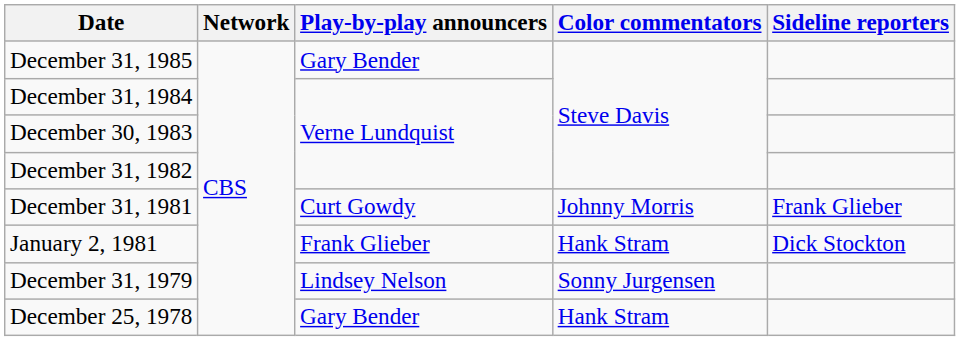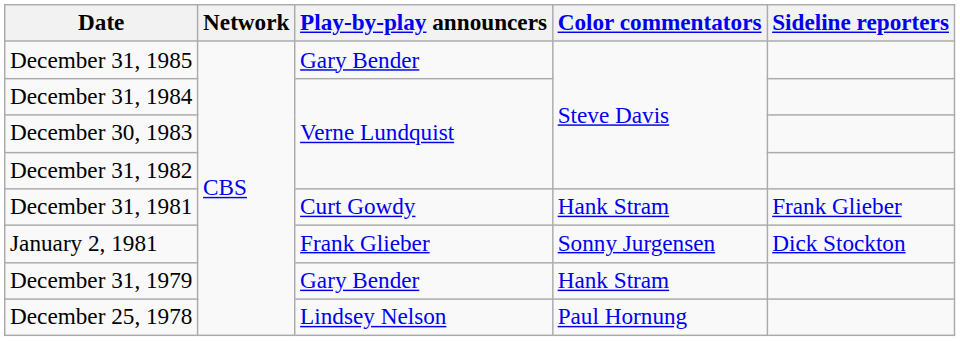December 31, 1981 | Color commentators: Johnny Morris -> Hank Stram
January 2, 1981 | Color commentators: Hank Stram -> Sonny Jurgensen
December 31, 1979 | Play-by-play announcers: Lindsey Nelson -> Gary Bender
December 31, 1979 | Color commentators: Sonny Jurgensen -> Hank Stram
December 25, 1978 | Play-by-play announcers: Gary Bender -> Lindsey Nelson
December 25, 1978 | Color commentators: Hank Stram -> Paul Hornung
